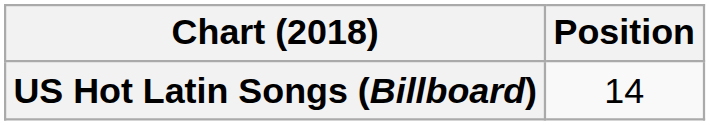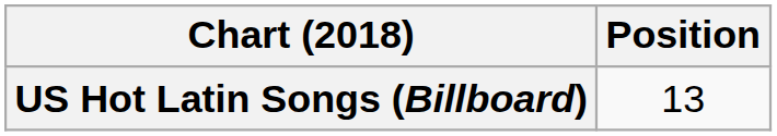US Hot Latin Songs (Billboard) | Position: 14 -> 13
